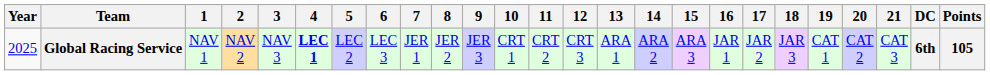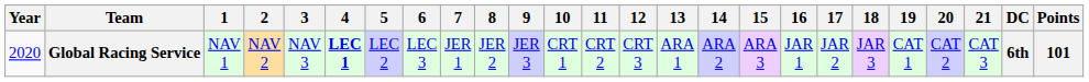Global Racing Service | Year: 2025 -> 2020
Global Racing Service | Points: 105 -> 101
